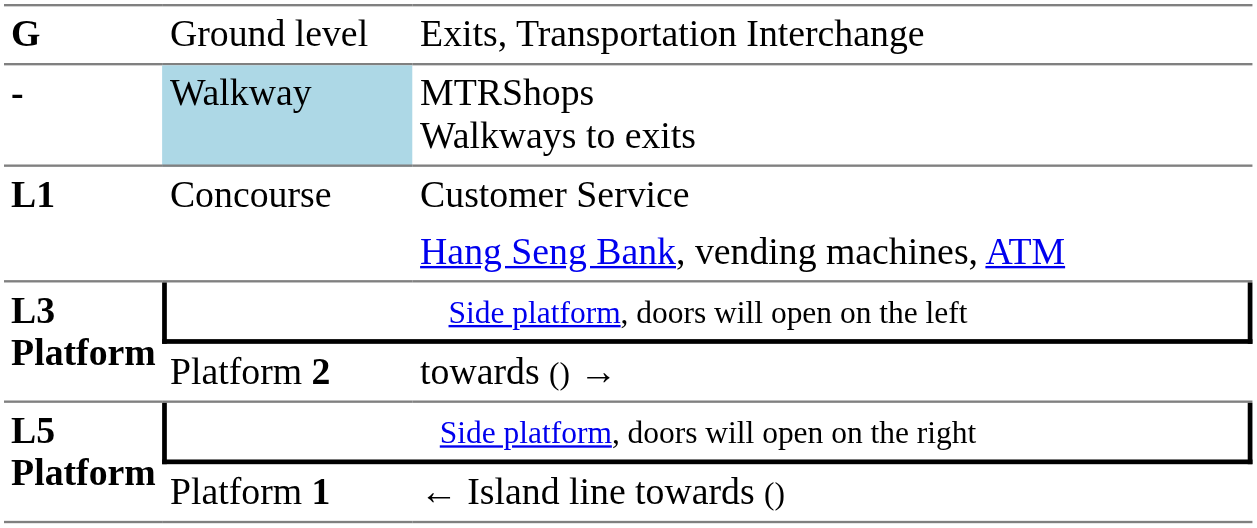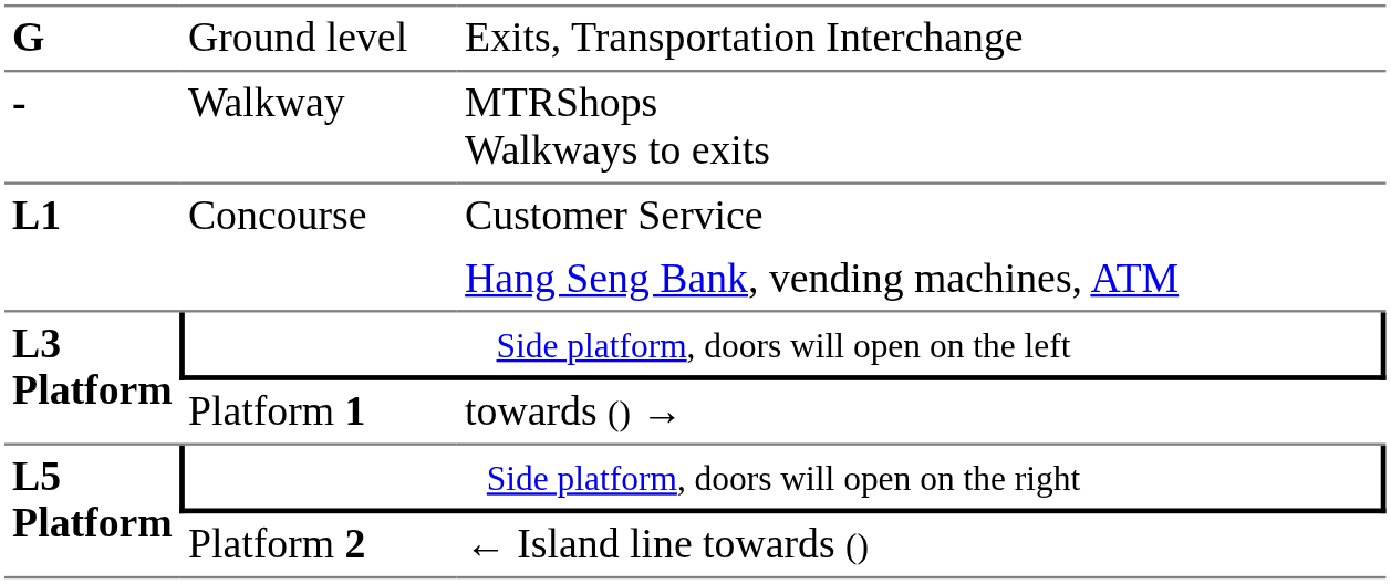MTRShops Walkways to exits | column 2: lightblue background -> no background
towards () → | column 2: Platform 2 -> Platform 1
← Island line towards () | column 2: Platform 1 -> Platform 2
